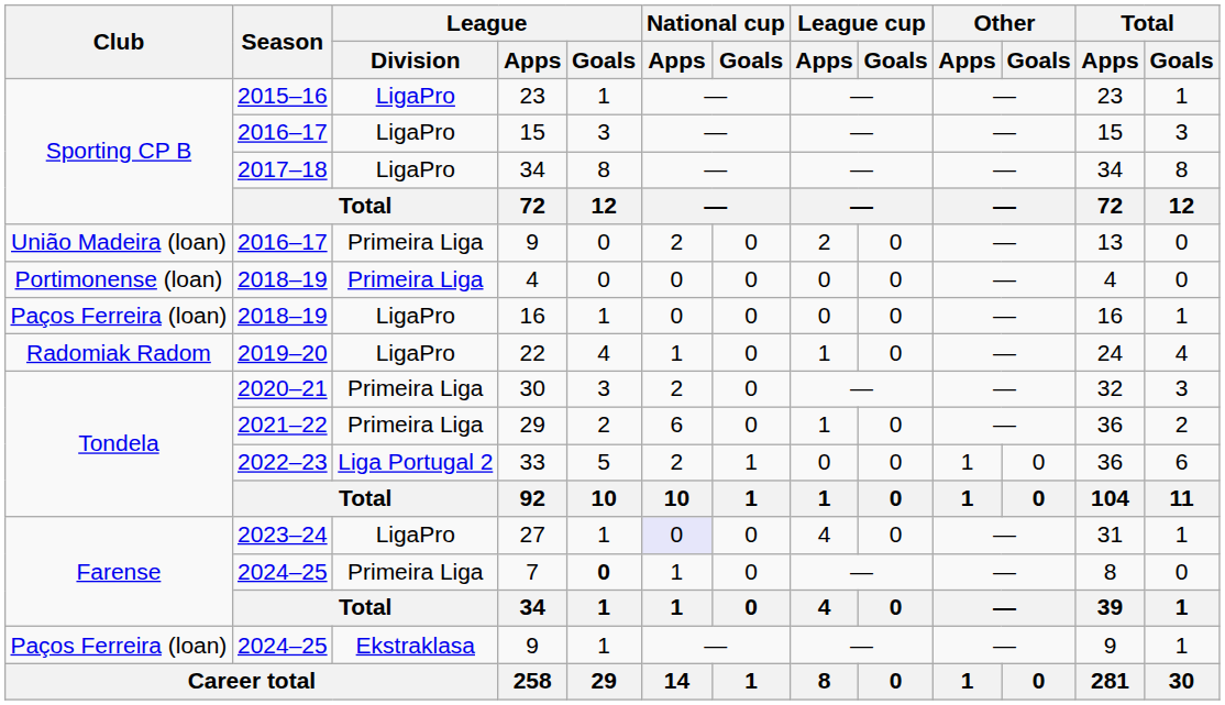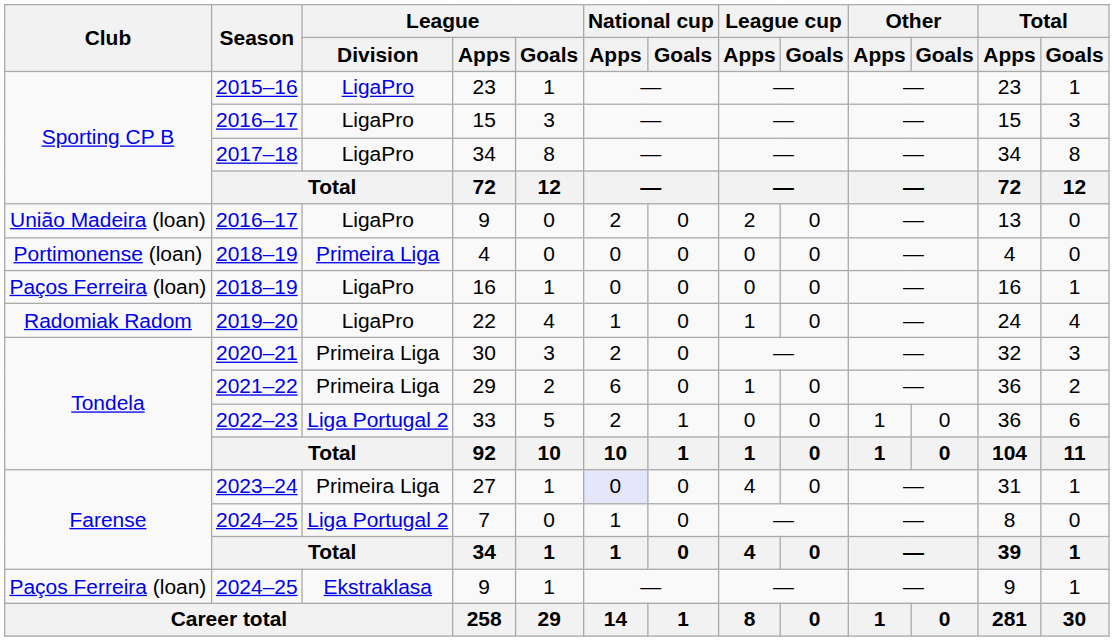2016–17 / 9 | League / Division: Primeira Liga -> LigaPro
27 | League / Division: LigaPro -> Primeira Liga
7 | League / Division: Primeira Liga -> Liga Portugal 2
7 | League / Goals: bold -> normal
